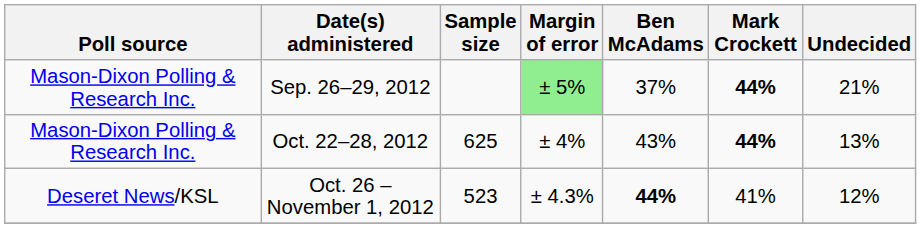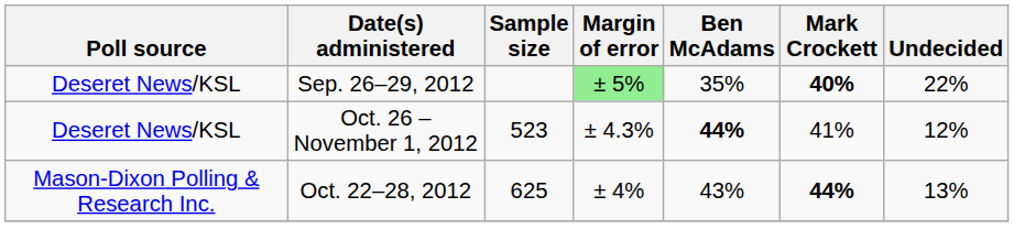Sep. 26–29, 2012 | Poll source: Mason-Dixon Polling & Research Inc. -> Deseret News/KSL
Sep. 26–29, 2012 | Ben McAdams: 37% -> 35%
Sep. 26–29, 2012 | Mark Crockett: 44% -> 40%
Sep. 26–29, 2012 | Undecided: 21% -> 22%
rows swapped: Oct. 22–28, 2012 <-> Oct. 26 – November 1, 2012
